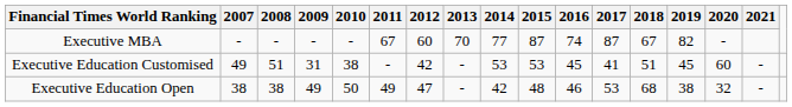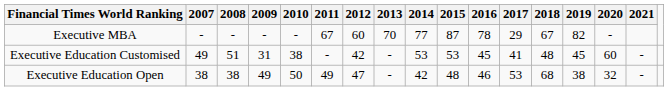Executive MBA | 2016: 74 -> 78
Executive MBA | 2017: 87 -> 29
Executive Education Customised | 2018: 51 -> 48
